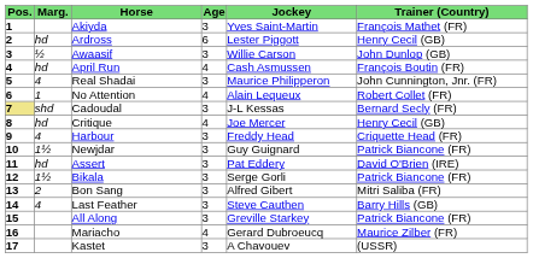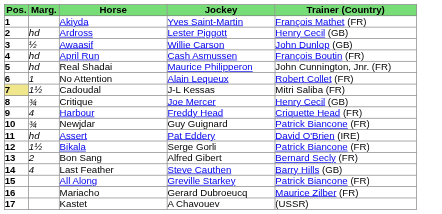- column: Age | 3 | 6 | 3 | 4 | 3 | 4 | 3 | 4 | 3 | 3 | 3 | 3 | 3 | 3 | 3 | 4 | 3
Real Shadai | Marg.: 4 -> hd
Cadoudal | Marg.: shd -> 1½
Cadoudal | Trainer (Country): Bernard Secly (FR) -> Mitri Saliba (FR)
Critique | Marg.: hd -> ¾
Newjdar | Marg.: 1½ -> ¾
Bon Sang | Trainer (Country): Mitri Saliba (FR) -> Bernard Secly (FR)
